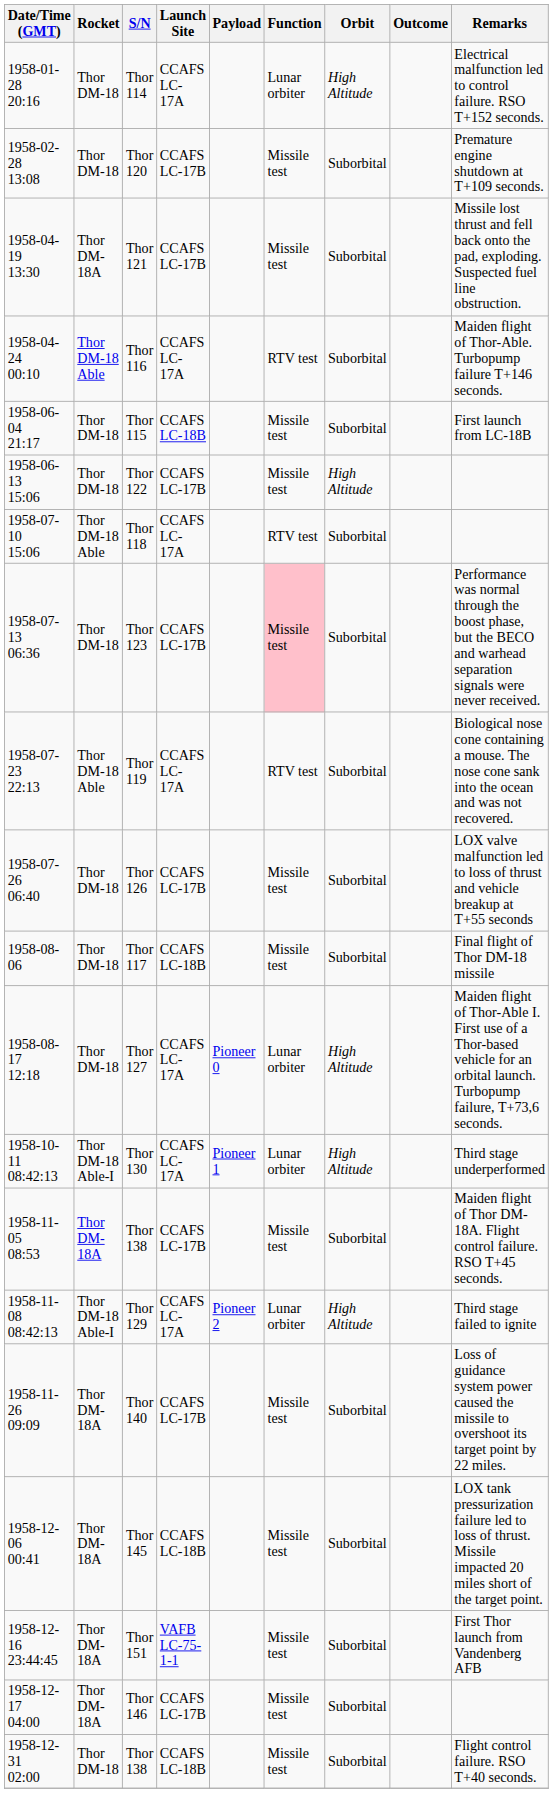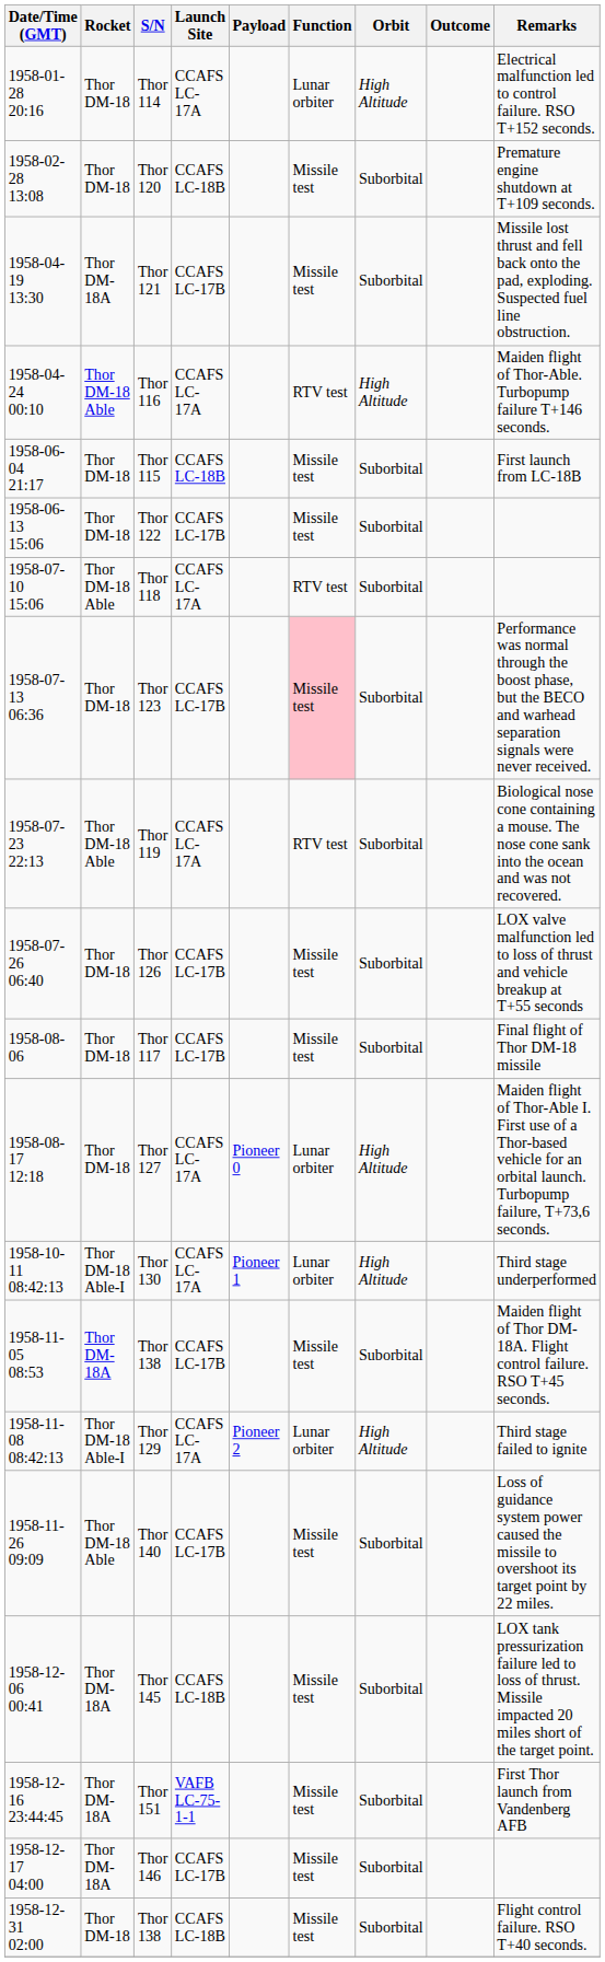Thor 120 | Launch Site: CCAFS LC-17B -> CCAFS LC-18B
Thor 116 | Orbit: Suborbital -> High Altitude
Thor 122 | Orbit: High Altitude -> Suborbital
Thor 117 | Launch Site: CCAFS LC-18B -> CCAFS LC-17B
Thor 140 | Rocket: Thor DM-18A -> Thor DM-18 Able
